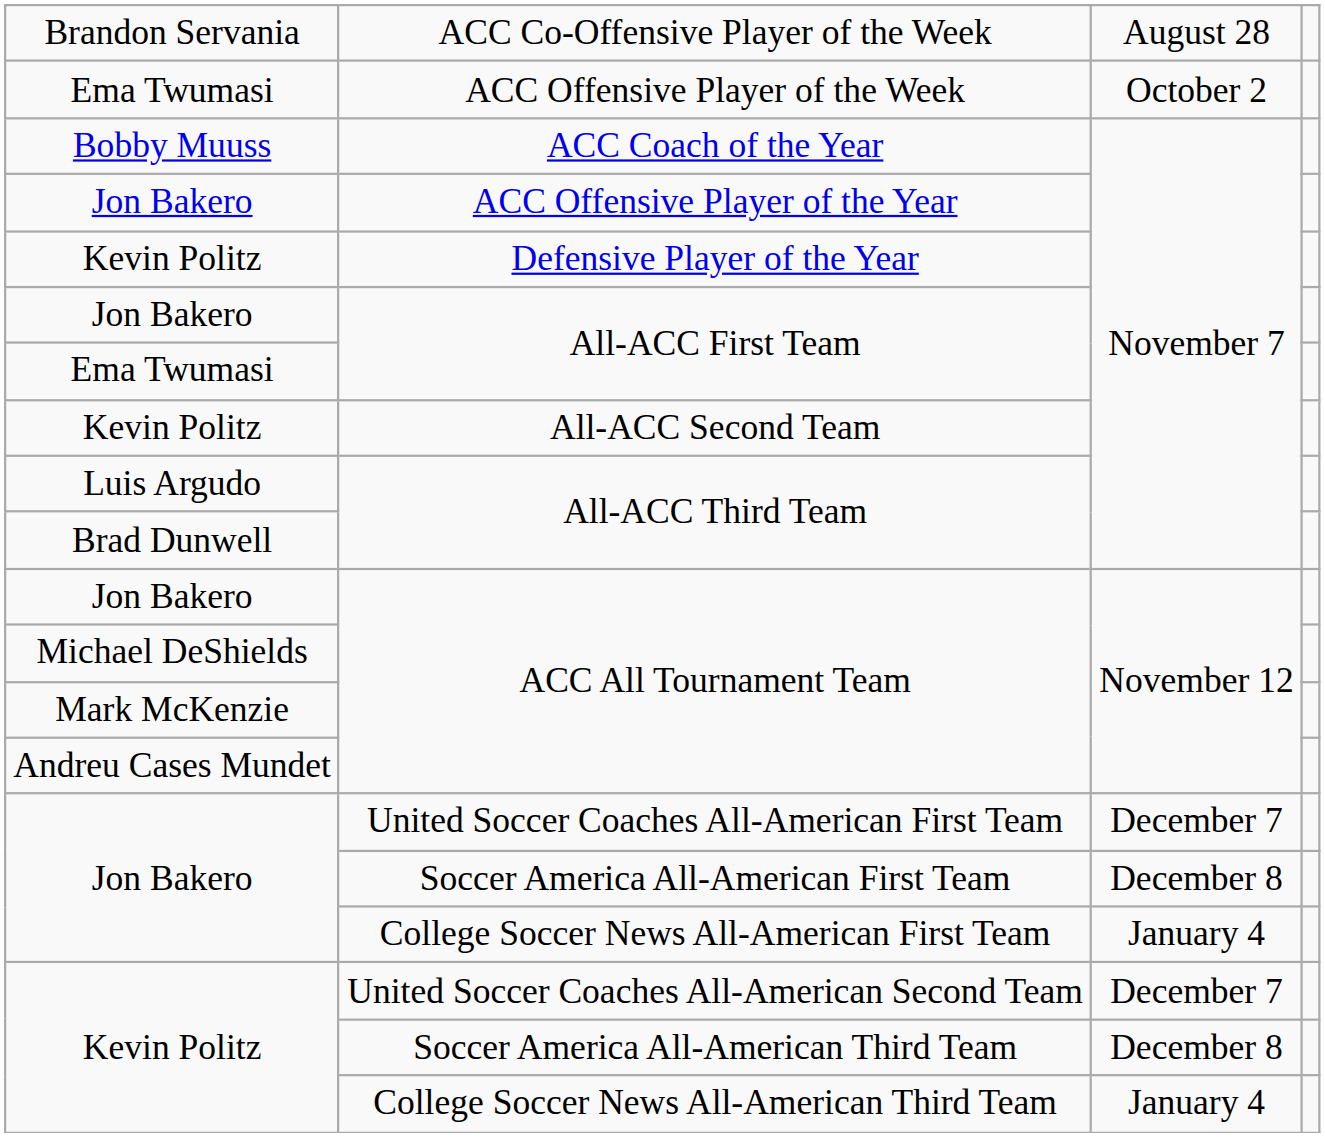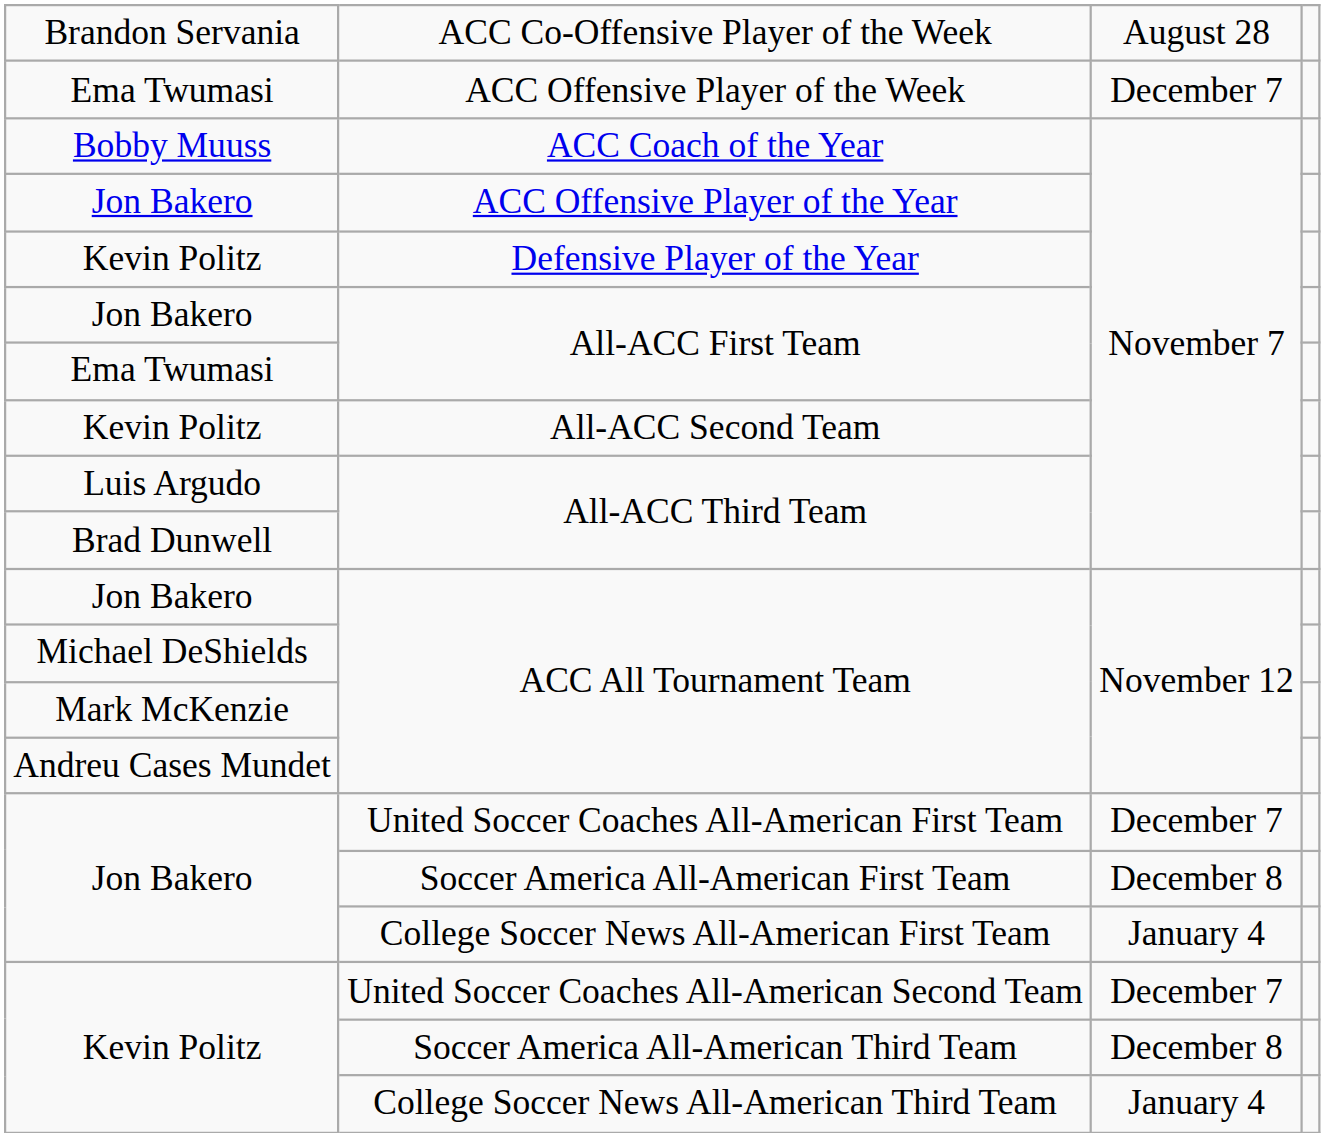ACC Offensive Player of the Week | column 3: October 2 -> December 7
